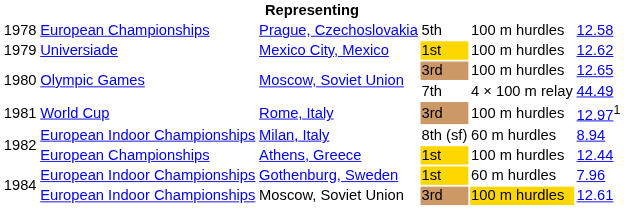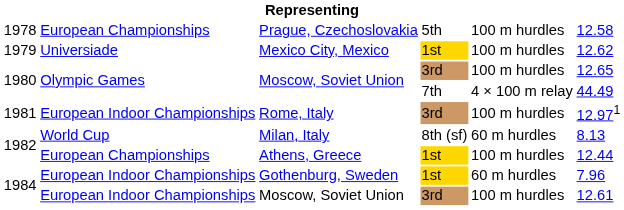Rome, Italy | column 2: World Cup -> European Indoor Championships
Milan, Italy | column 2: European Indoor Championships -> World Cup
Milan, Italy | column 6: 8.94 -> 8.13
1984 / Moscow, Soviet Union | column 5: gold background -> no background
